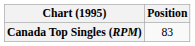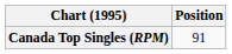Canada Top Singles (RPM) | Position: 83 -> 91
